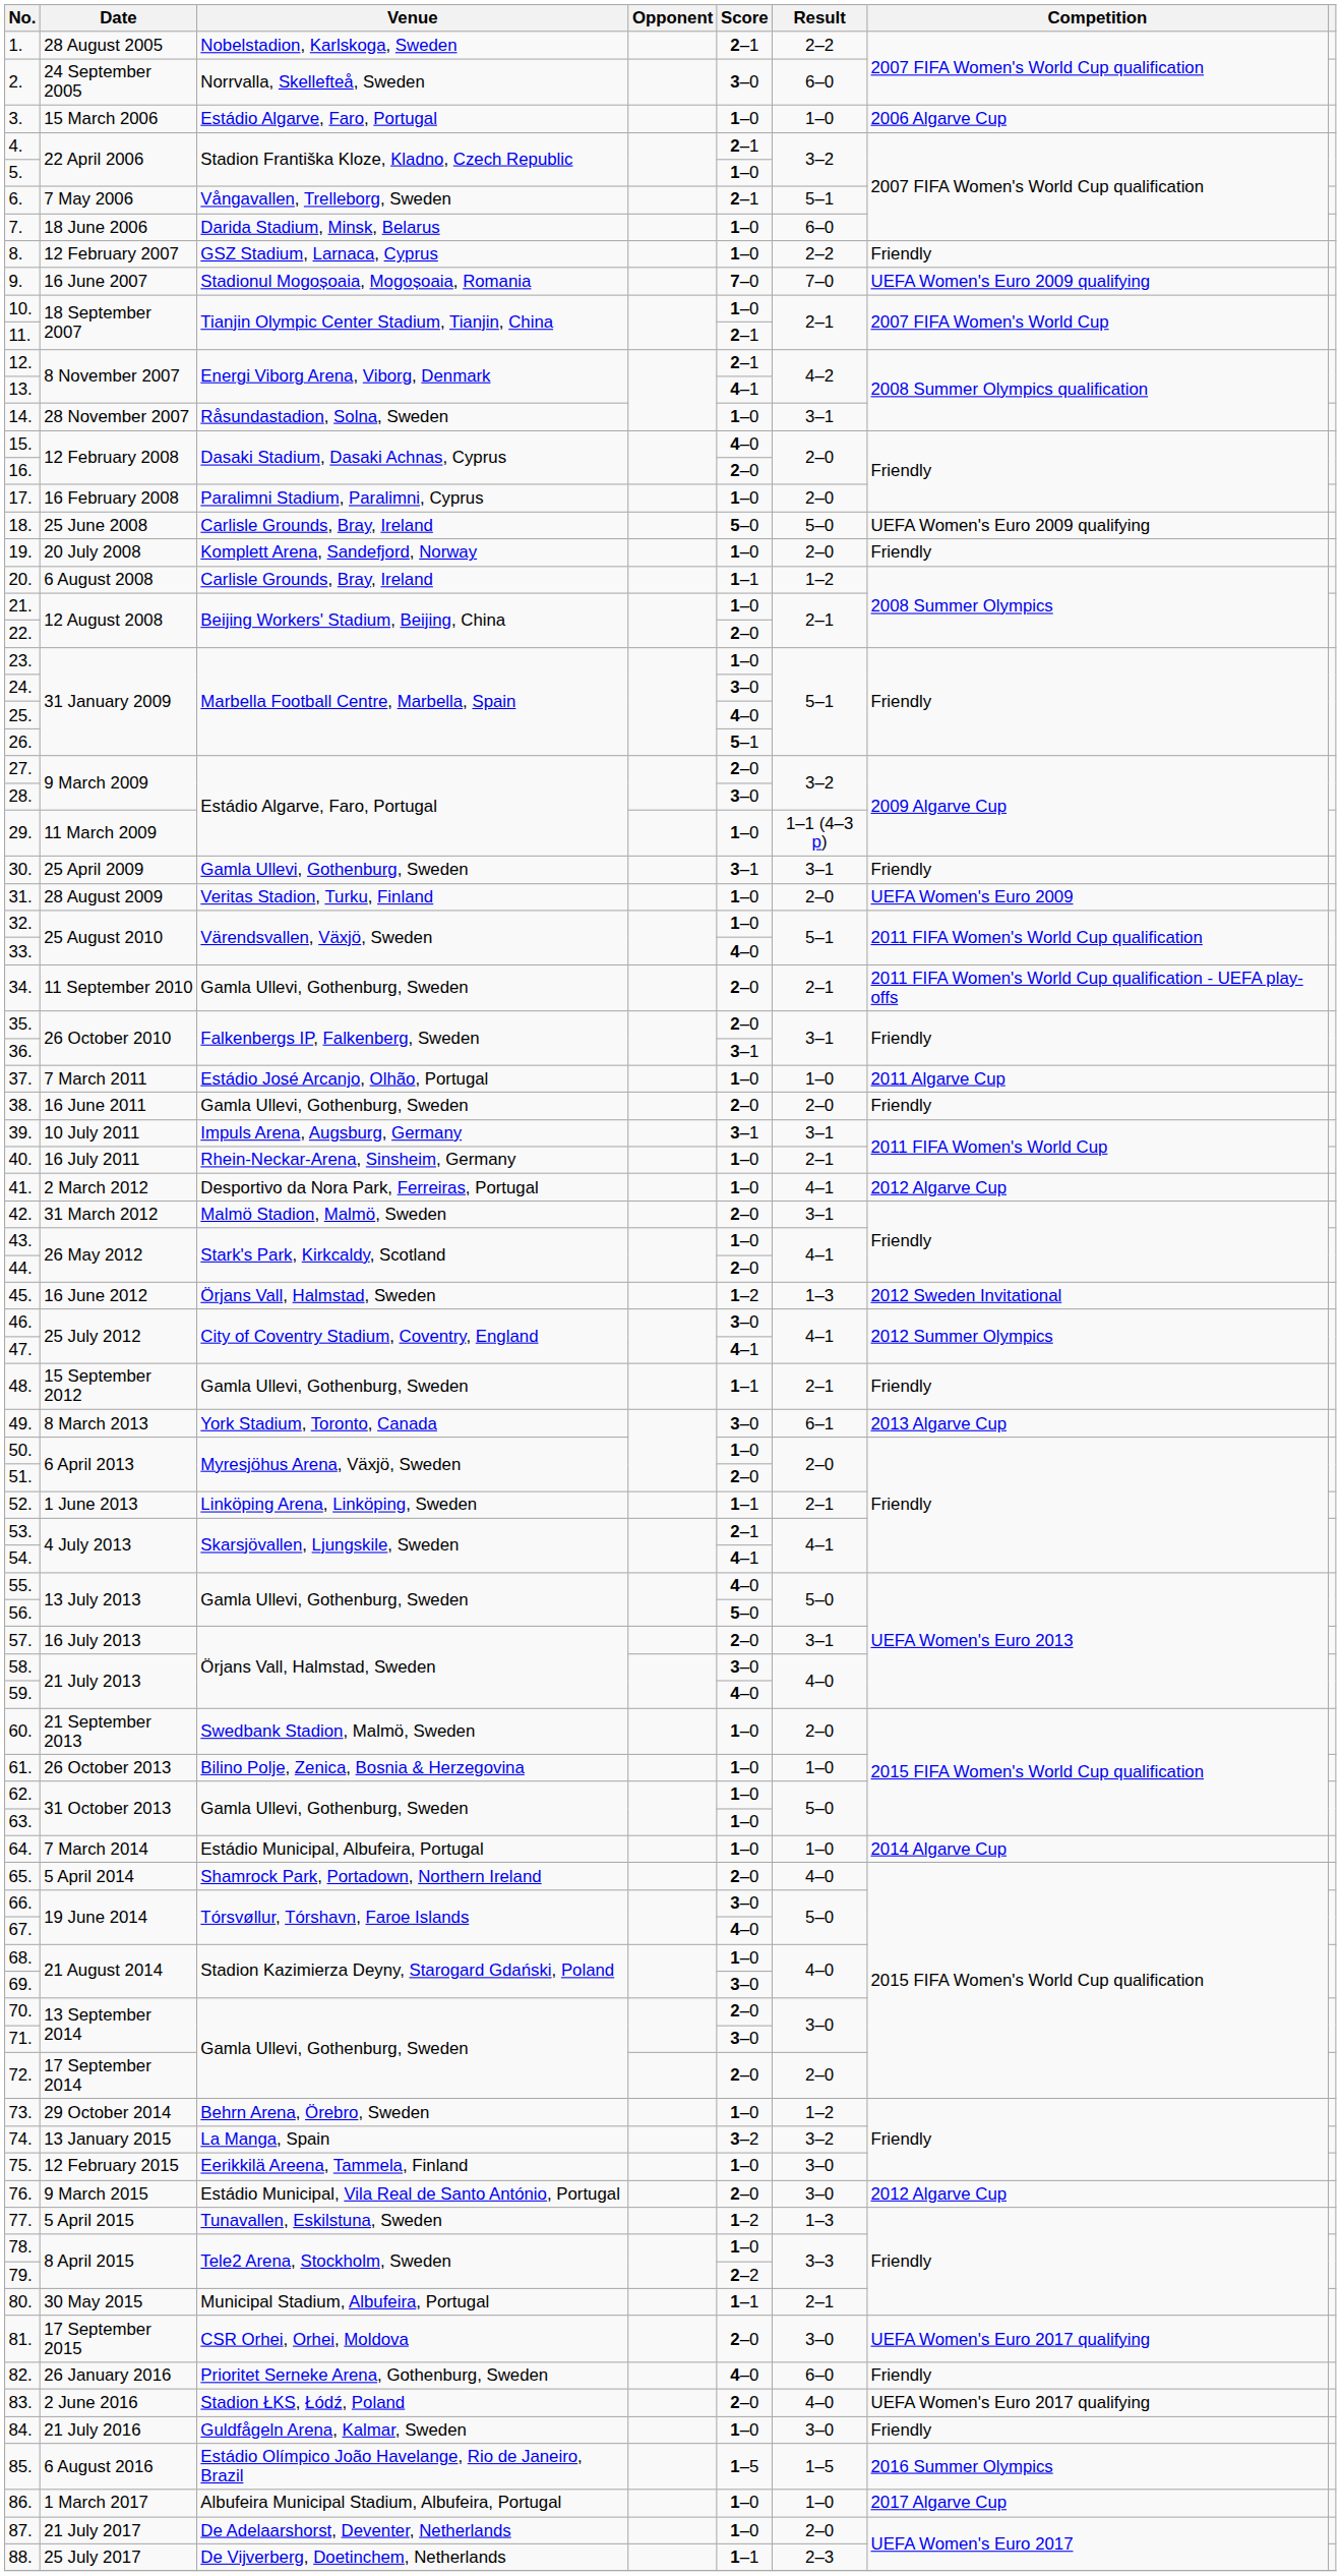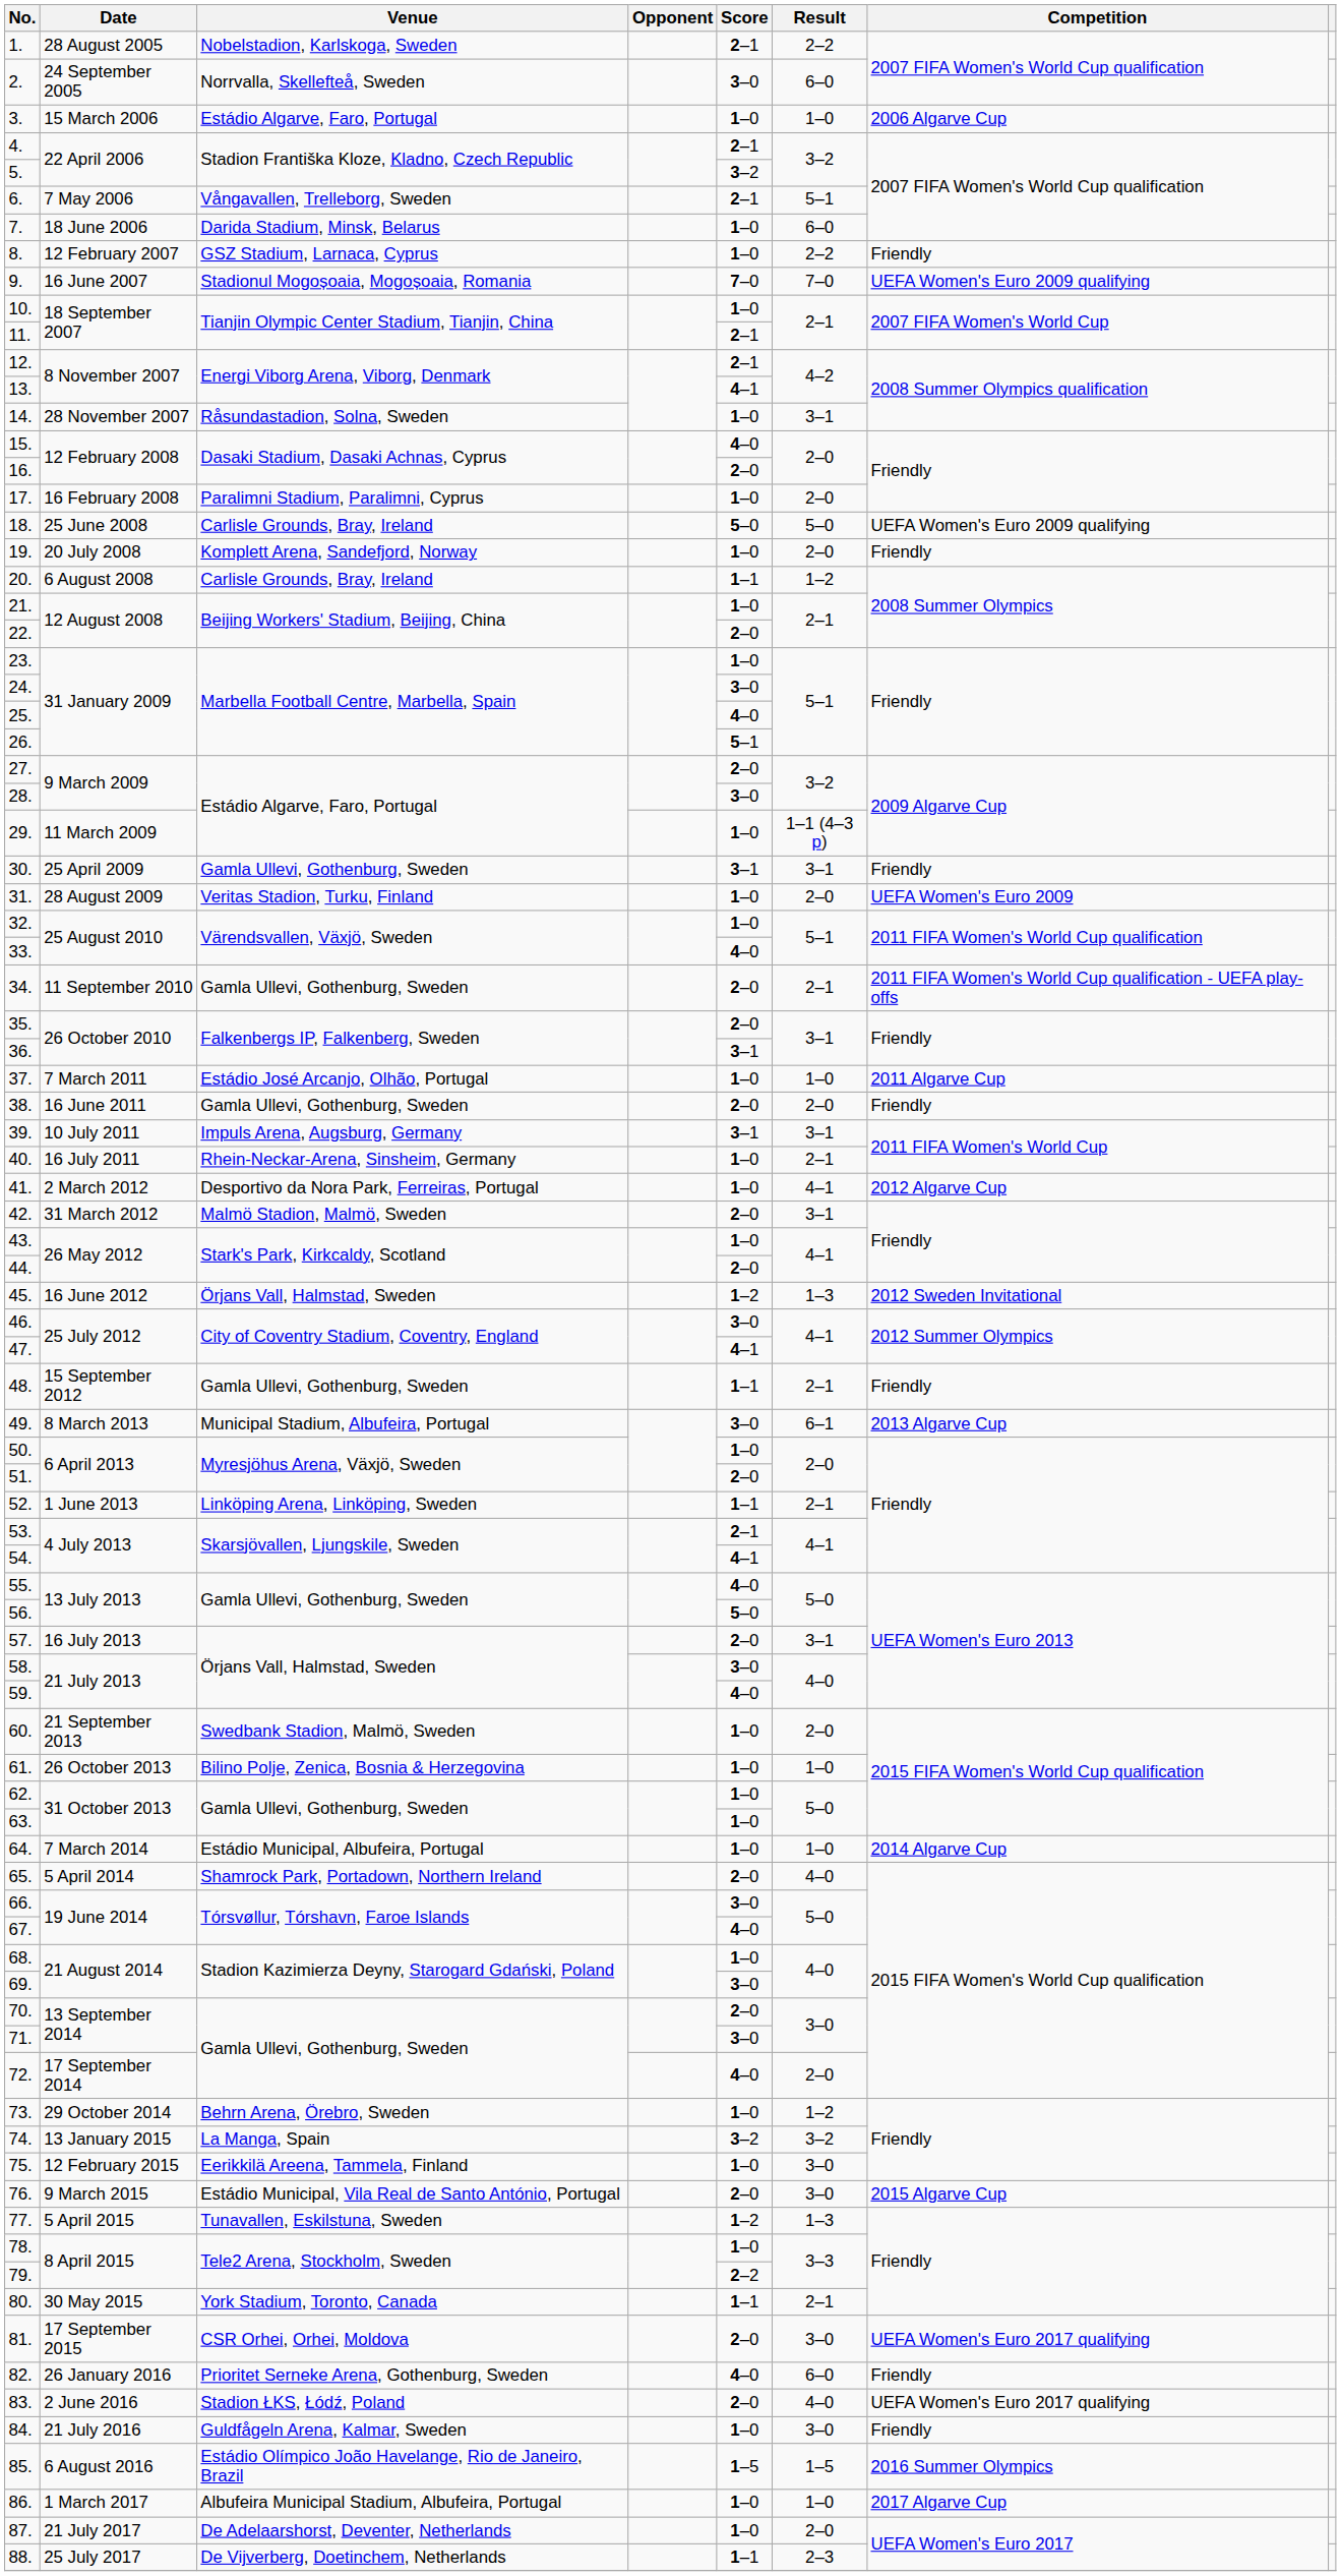5. | Score: 1–0 -> 3–2
49. | Venue: York Stadium, Toronto, Canada -> Municipal Stadium, Albufeira, Portugal
72. | Score: 2–0 -> 4–0
76. | Competition: 2012 Algarve Cup -> 2015 Algarve Cup
80. | Venue: Municipal Stadium, Albufeira, Portugal -> York Stadium, Toronto, Canada
